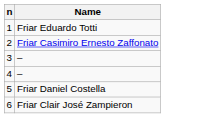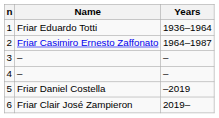+ column: Years | 1936–1964 | 1964–1987 | – | – | –2019 | 2019–
